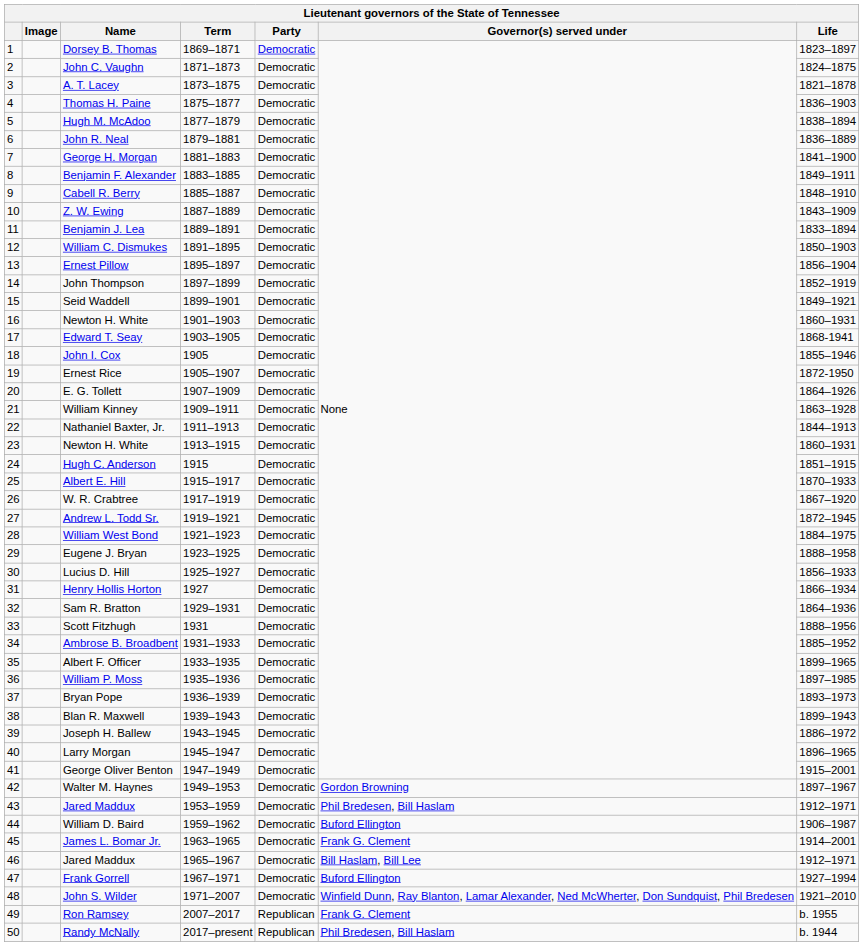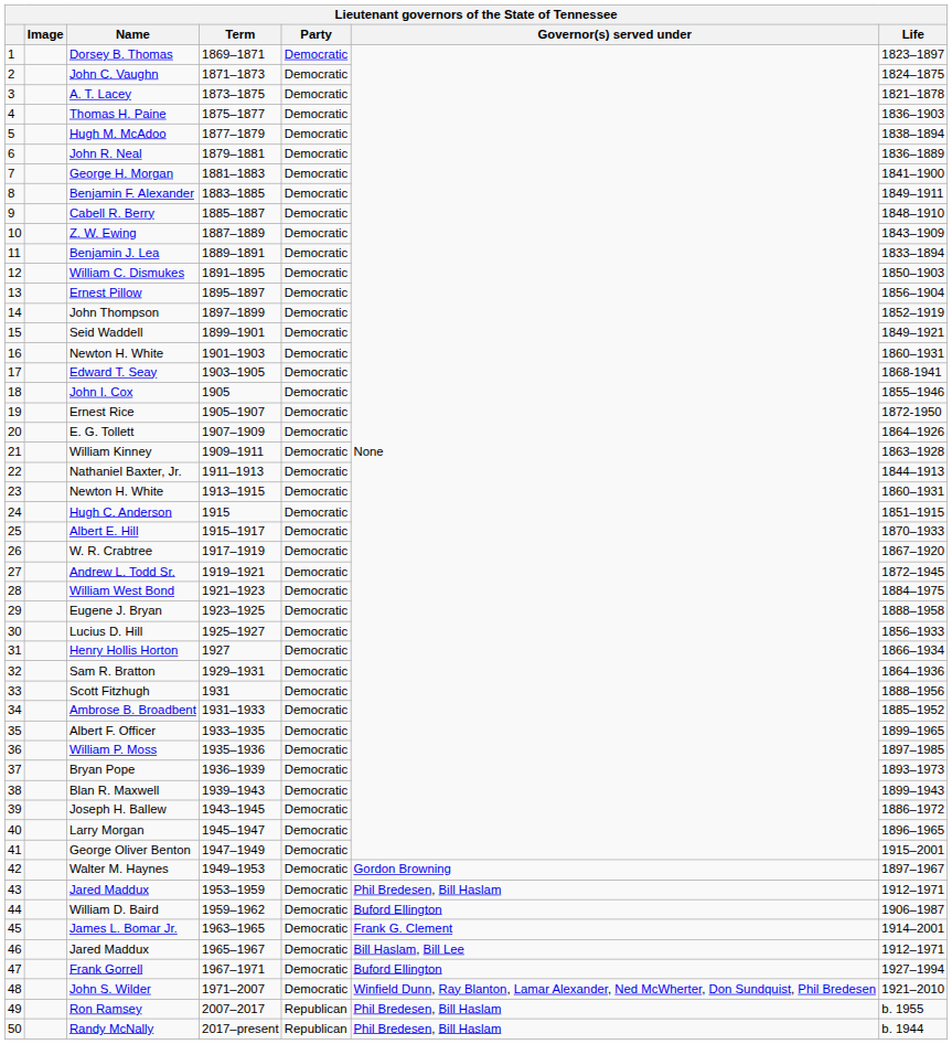Ron Ramsey | Governor(s) served under: Frank G. Clement -> Phil Bredesen, Bill Haslam
